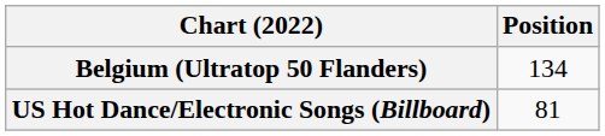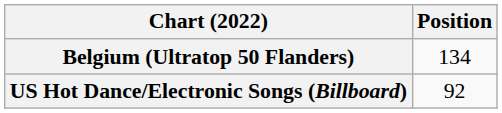US Hot Dance/Electronic Songs (Billboard) | Position: 81 -> 92
